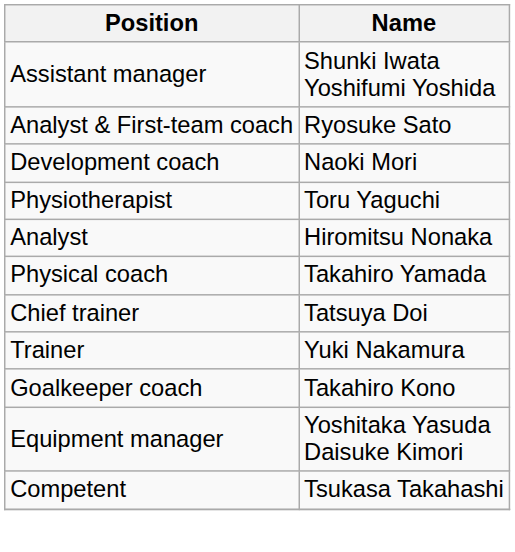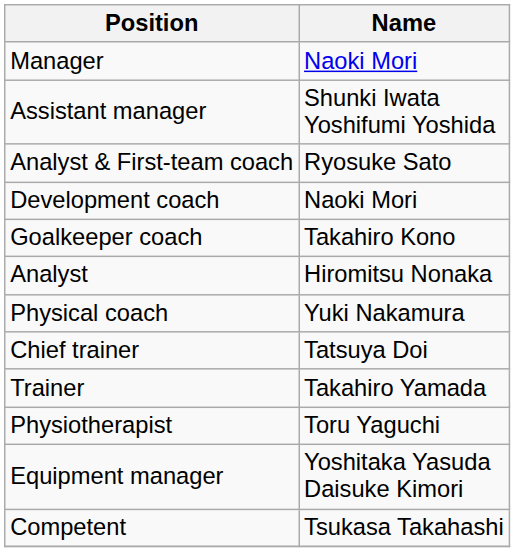+ row: Manager | Naoki Mori
rows swapped: Goalkeeper coach <-> Physiotherapist
Physical coach | Name: Takahiro Yamada -> Yuki Nakamura
Trainer | Name: Yuki Nakamura -> Takahiro Yamada
